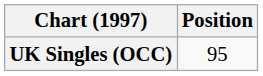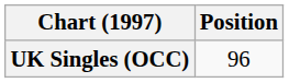UK Singles (OCC) | Position: 95 -> 96
